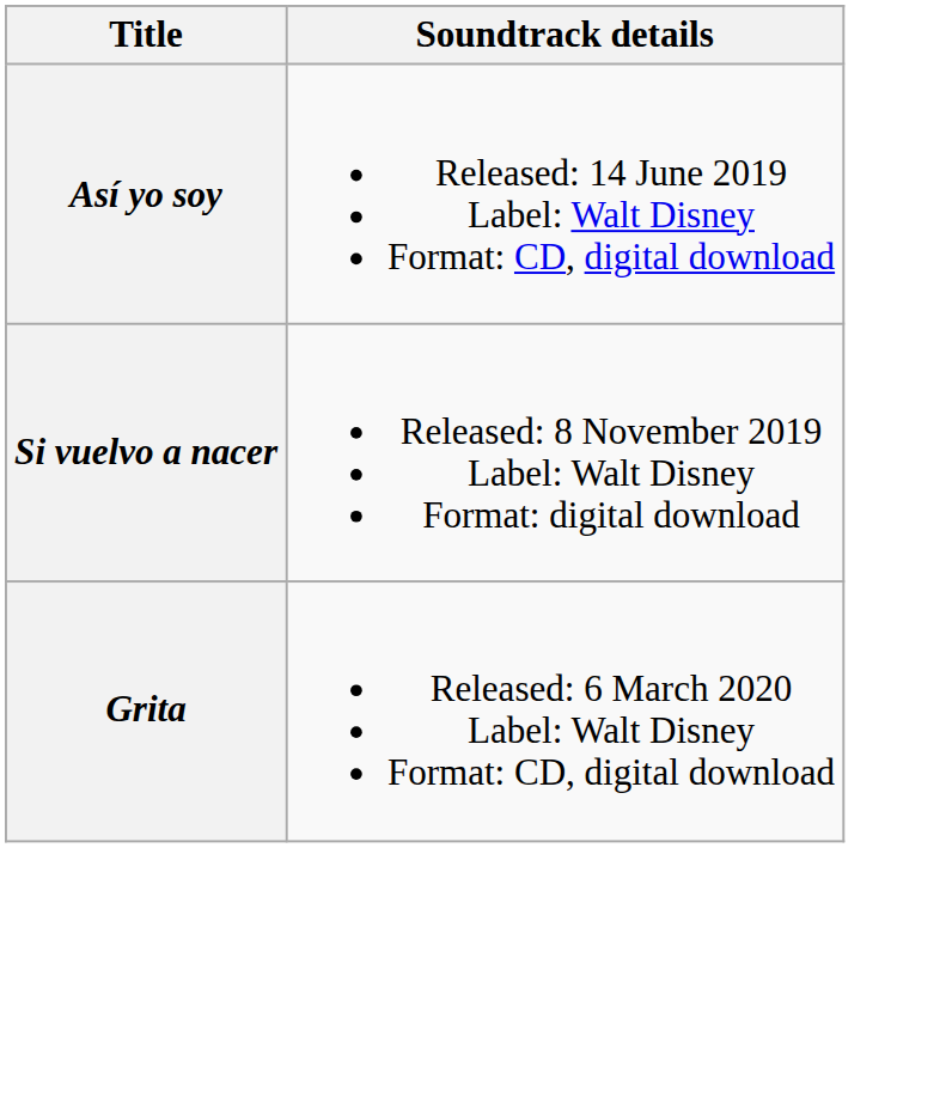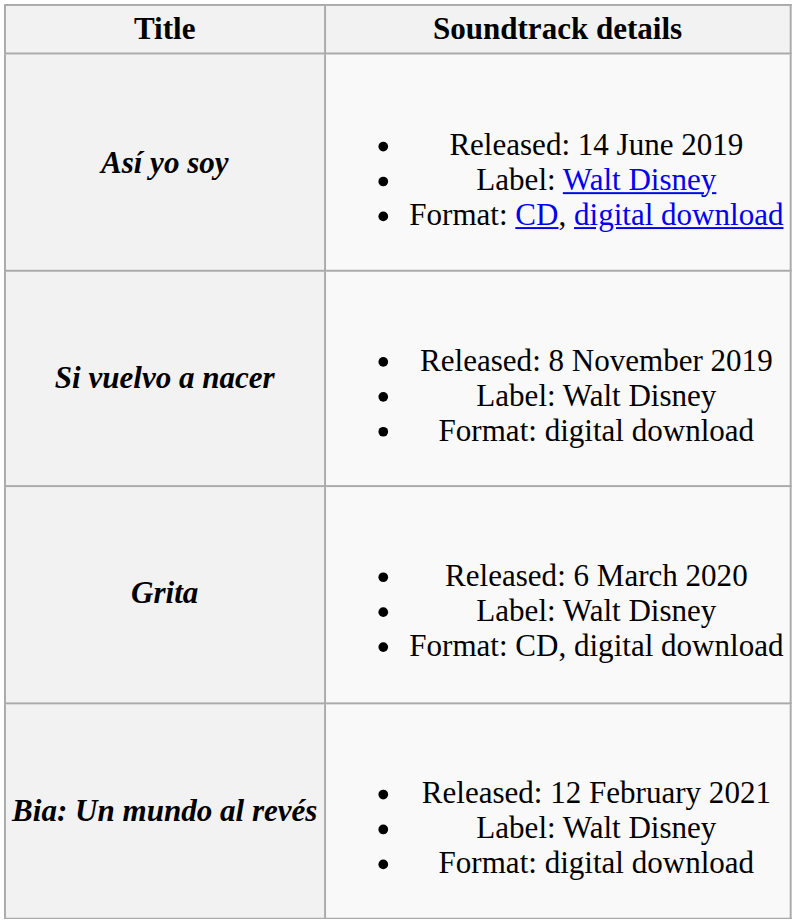+ row: Bia: Un mundo al revés | Released: 12 February 2021 Label: Walt Disney Format: digital download
